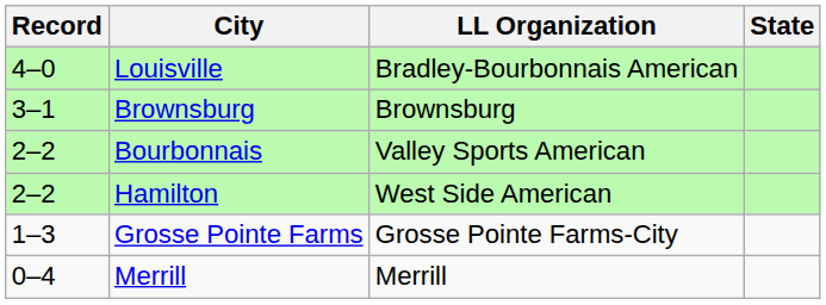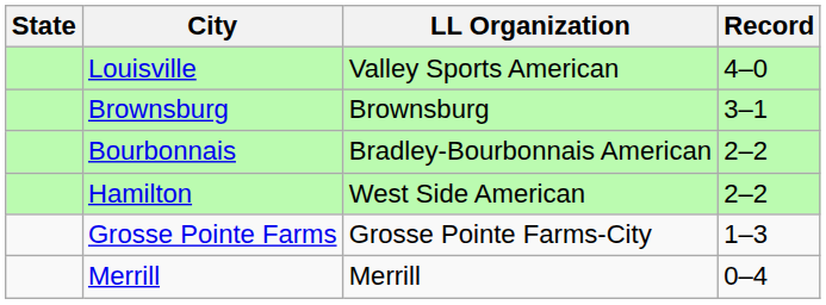columns swapped: State <-> Record
Louisville | LL Organization: Bradley-Bourbonnais American -> Valley Sports American
Bourbonnais | LL Organization: Valley Sports American -> Bradley-Bourbonnais American
